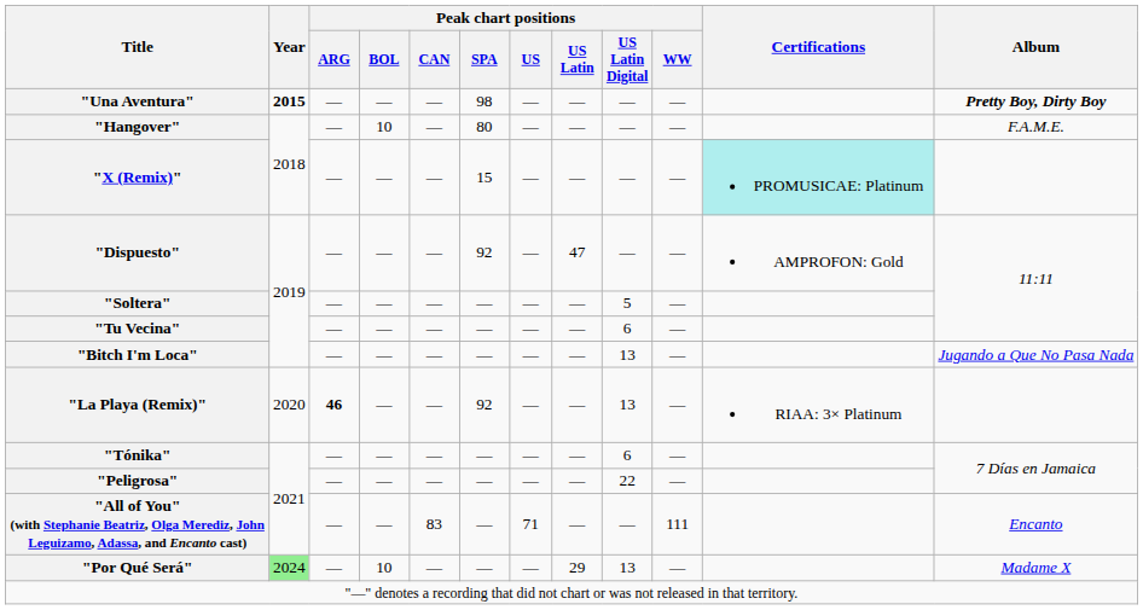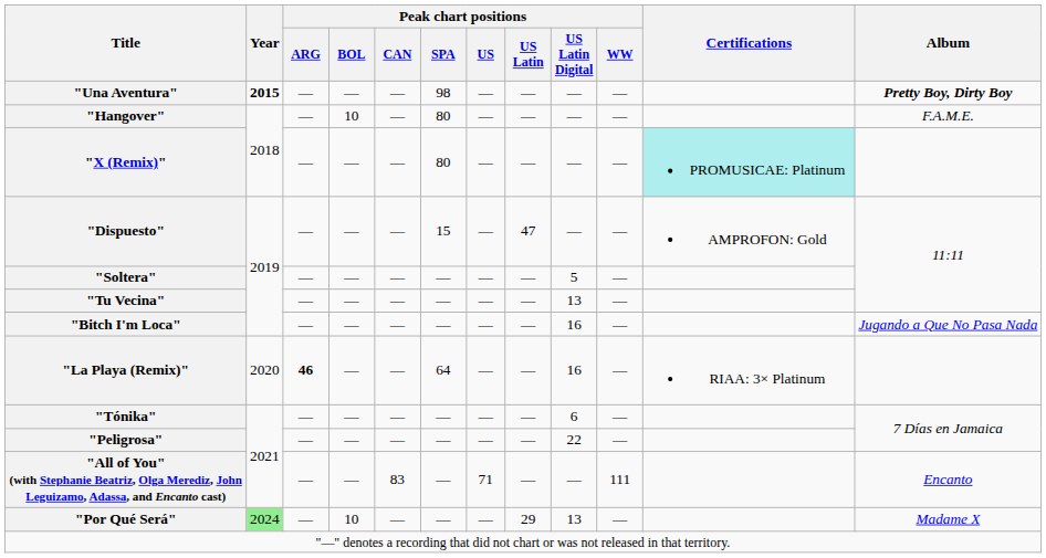"X (Remix)" | Peak chart positions / SPA: 15 -> 80
"Dispuesto" | Peak chart positions / SPA: 92 -> 15
"Tu Vecina" | Peak chart positions / US Latin Digital: 6 -> 13
"Bitch I'm Loca" | Peak chart positions / US Latin Digital: 13 -> 16
"La Playa (Remix)" | Peak chart positions / SPA: 92 -> 64
"La Playa (Remix)" | Peak chart positions / US Latin Digital: 13 -> 16
